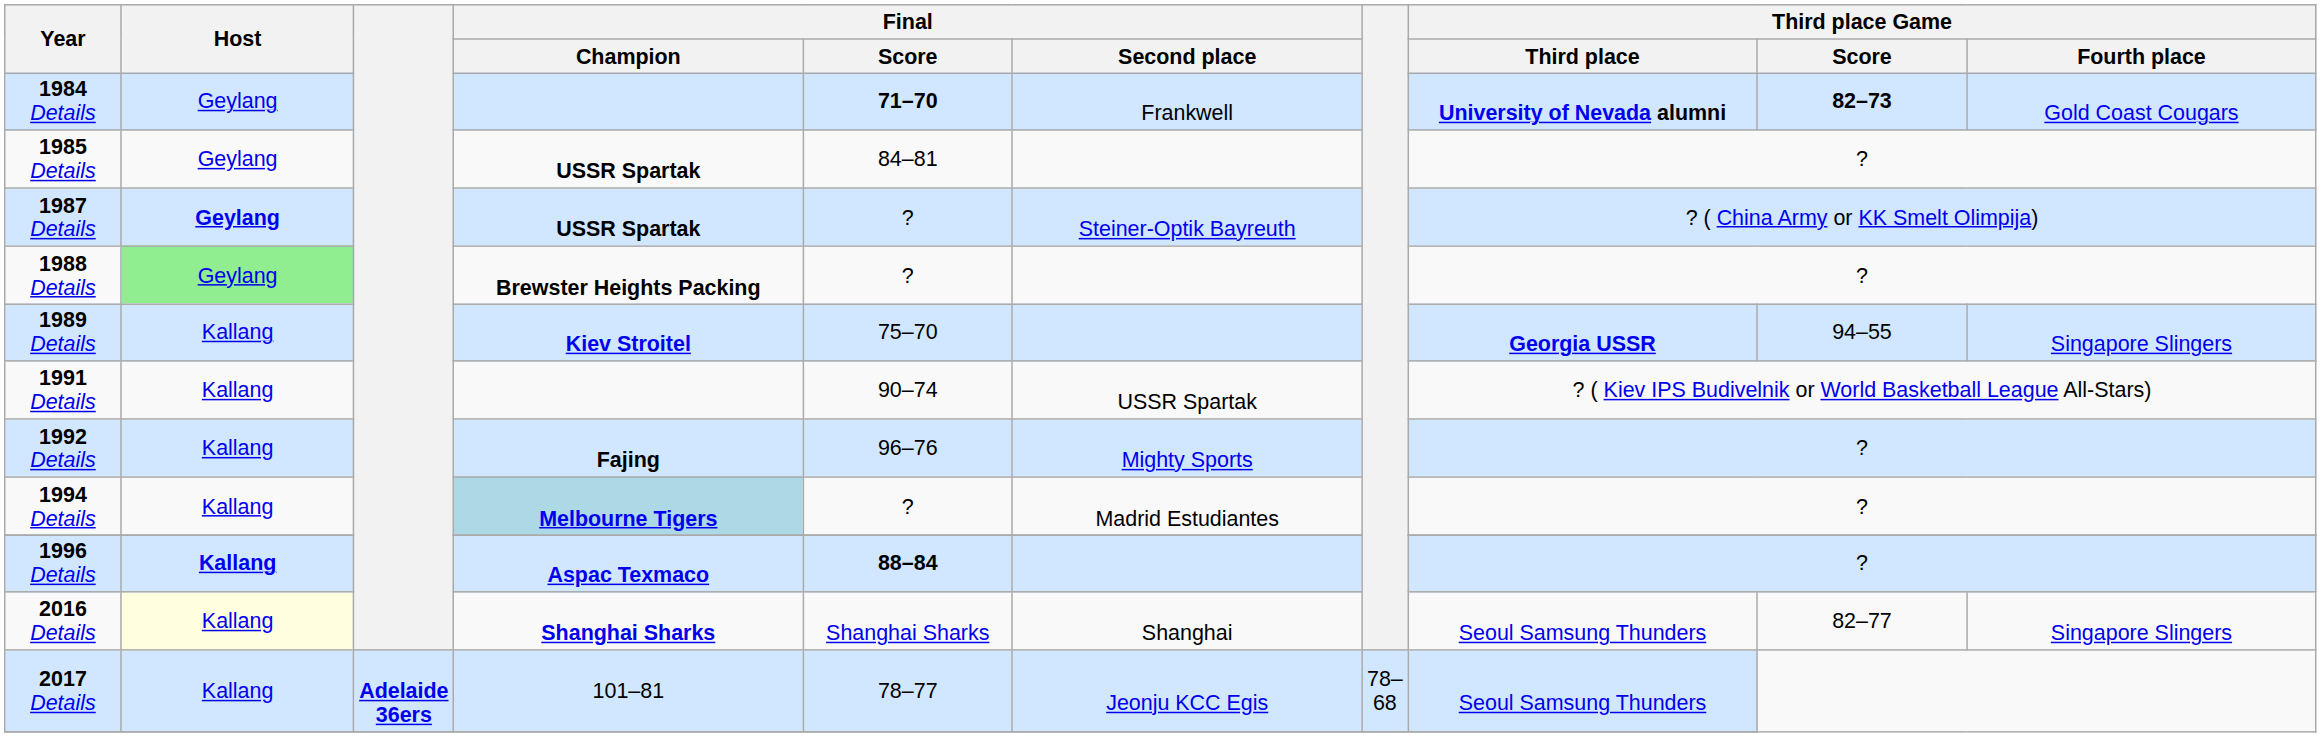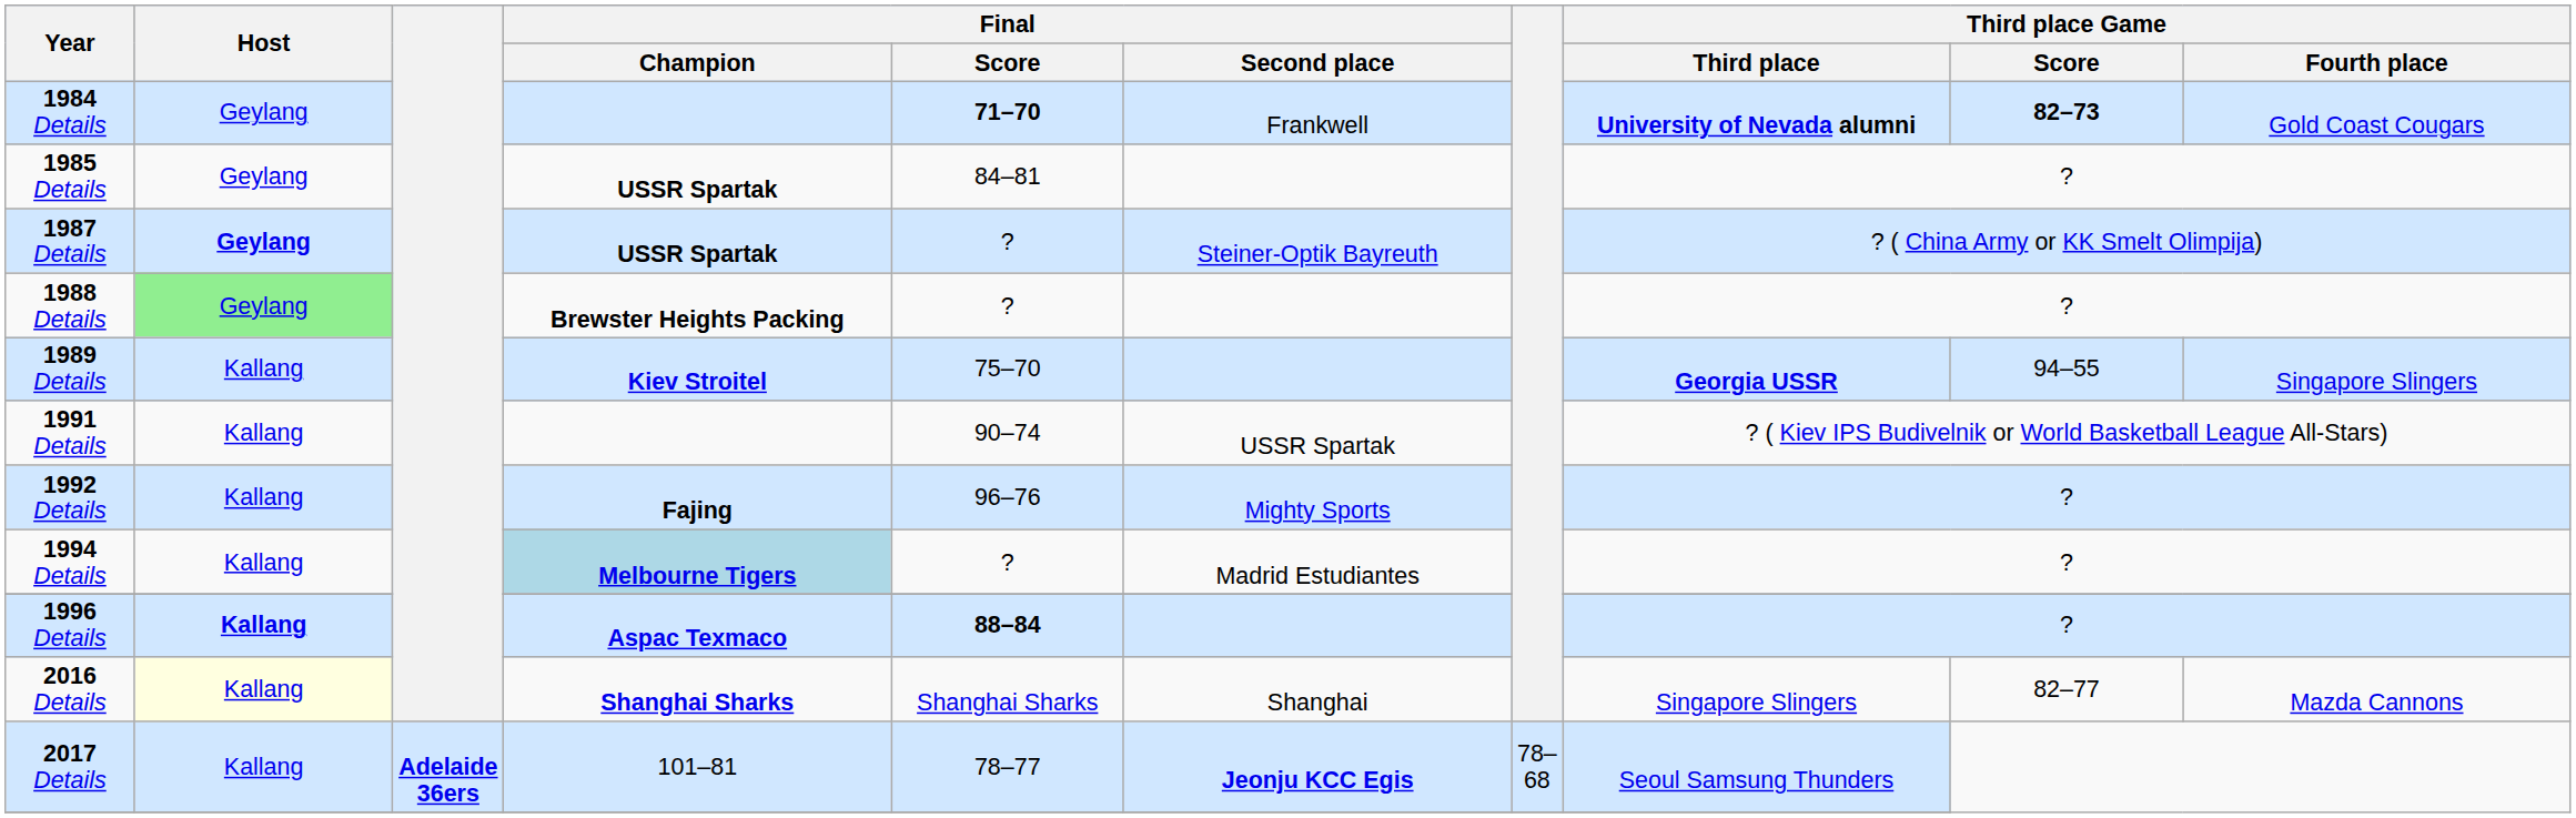2016 Details | Third place Game / Third place: Seoul Samsung Thunders -> Singapore Slingers
2016 Details | Third place Game / Fourth place: Singapore Slingers -> Mazda Cannons
2017 Details | Final / Second place: normal -> bold
